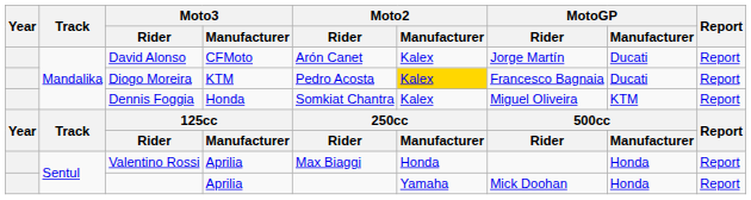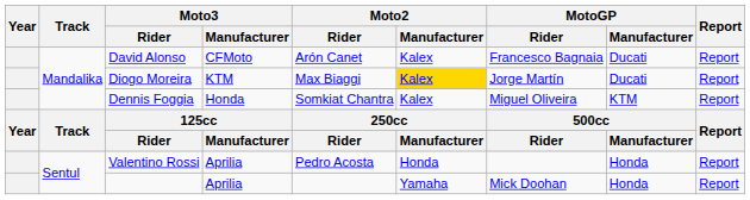David Alonso | MotoGP / Rider: Jorge Martín -> Francesco Bagnaia
Diogo Moreira | Moto2 / Rider: Pedro Acosta -> Max Biaggi
Diogo Moreira | MotoGP / Rider: Francesco Bagnaia -> Jorge Martín
Valentino Rossi | Moto2 / Rider: Max Biaggi -> Pedro Acosta
